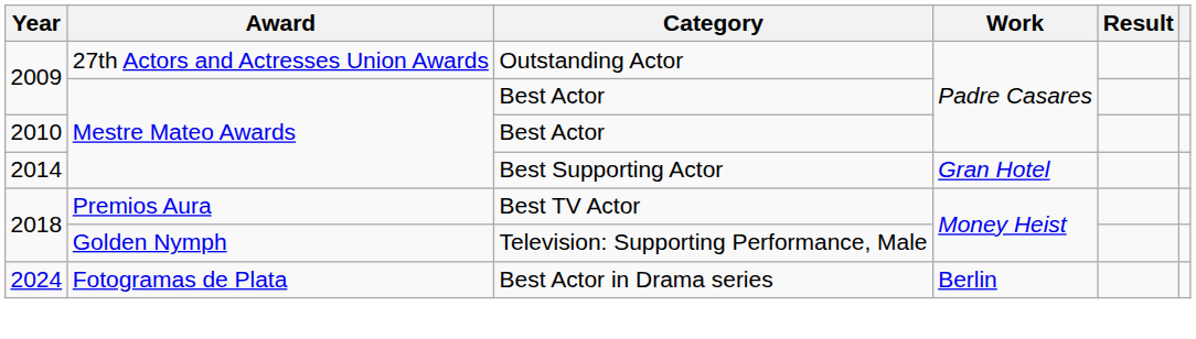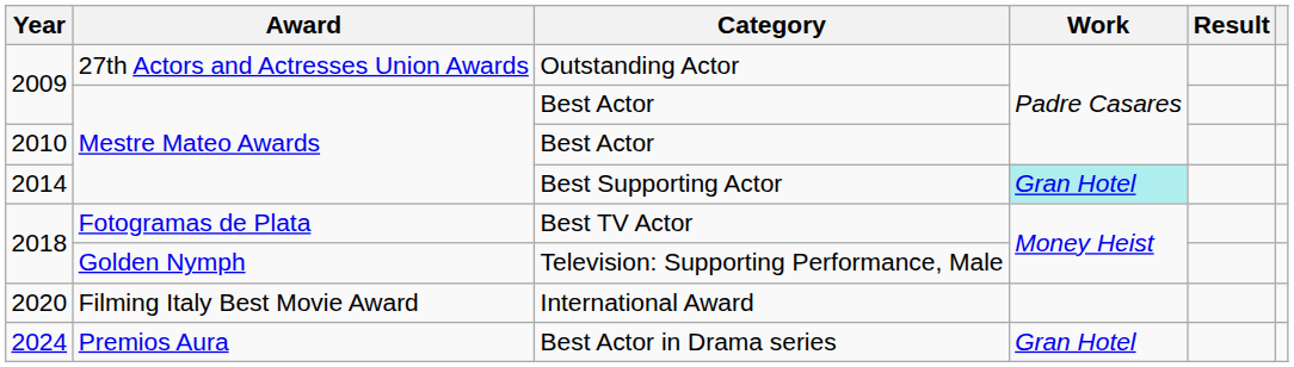Best Supporting Actor | Work: no background -> paleturquoise background
Best TV Actor | Award: Premios Aura -> Fotogramas de Plata
+ row: 2020 | Filming Italy Best Movie Award | International Award
Best Actor in Drama series | Award: Fotogramas de Plata -> Premios Aura
Best Actor in Drama series | Work: Berlin -> Gran Hotel
